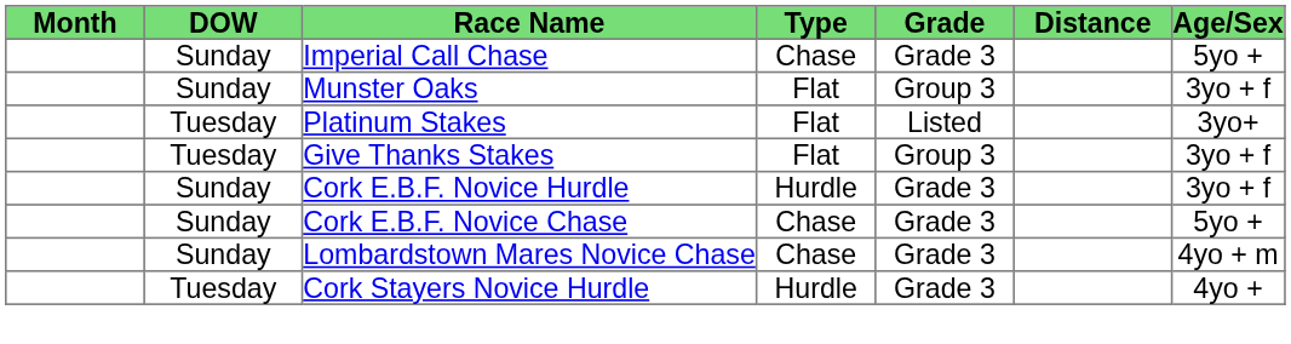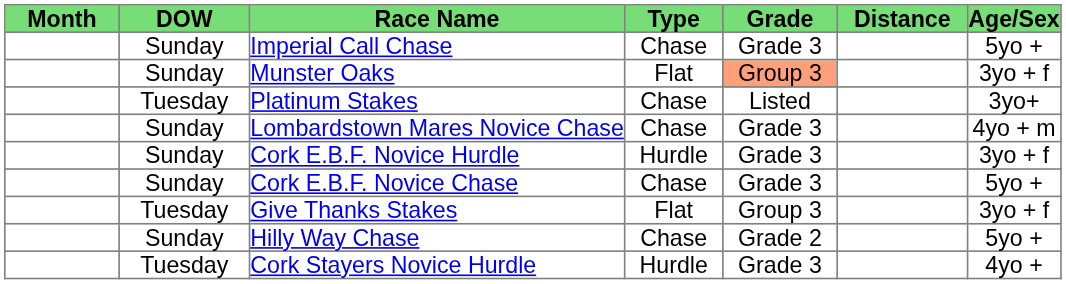Munster Oaks | Grade: no background -> lightsalmon background
Platinum Stakes | Type: Flat -> Chase
rows swapped: Give Thanks Stakes <-> Lombardstown Mares Novice Chase
+ row: Sunday | Hilly Way Chase | Chase | Grade 2 | 5yo +
